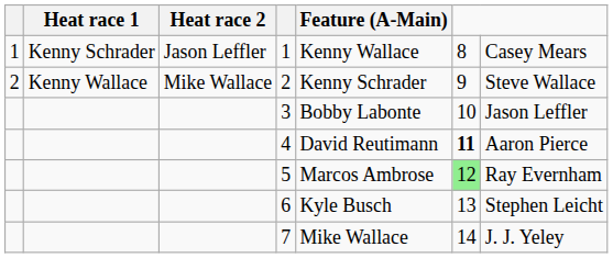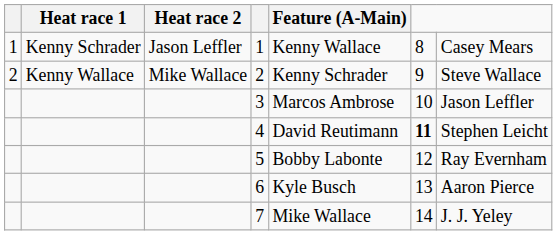3 | Feature (A-Main): Bobby Labonte -> Marcos Ambrose
4 | column 7: Aaron Pierce -> Stephen Leicht
5 | Feature (A-Main): Marcos Ambrose -> Bobby Labonte
5 | column 6: lightgreen background -> no background
6 | column 7: Stephen Leicht -> Aaron Pierce
